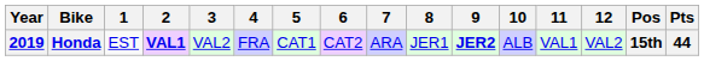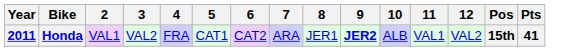- column: 1 | EST
Honda | Year: 2019 -> 2011
Honda | 2: bold -> normal
Honda | Pts: 44 -> 41
